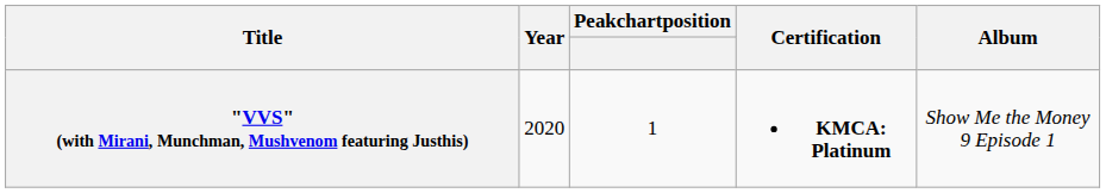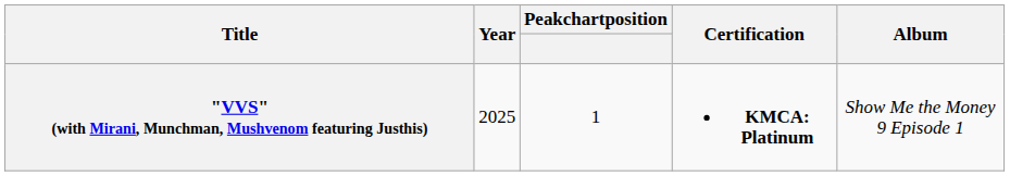"VVS" (with Mirani, Munchman, Mushvenom featuring Justhis) | Year: 2020 -> 2025
